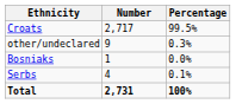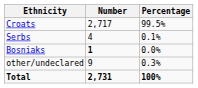rows swapped: Serbs <-> other/undeclared
Bosniaks | Number: normal -> bold
